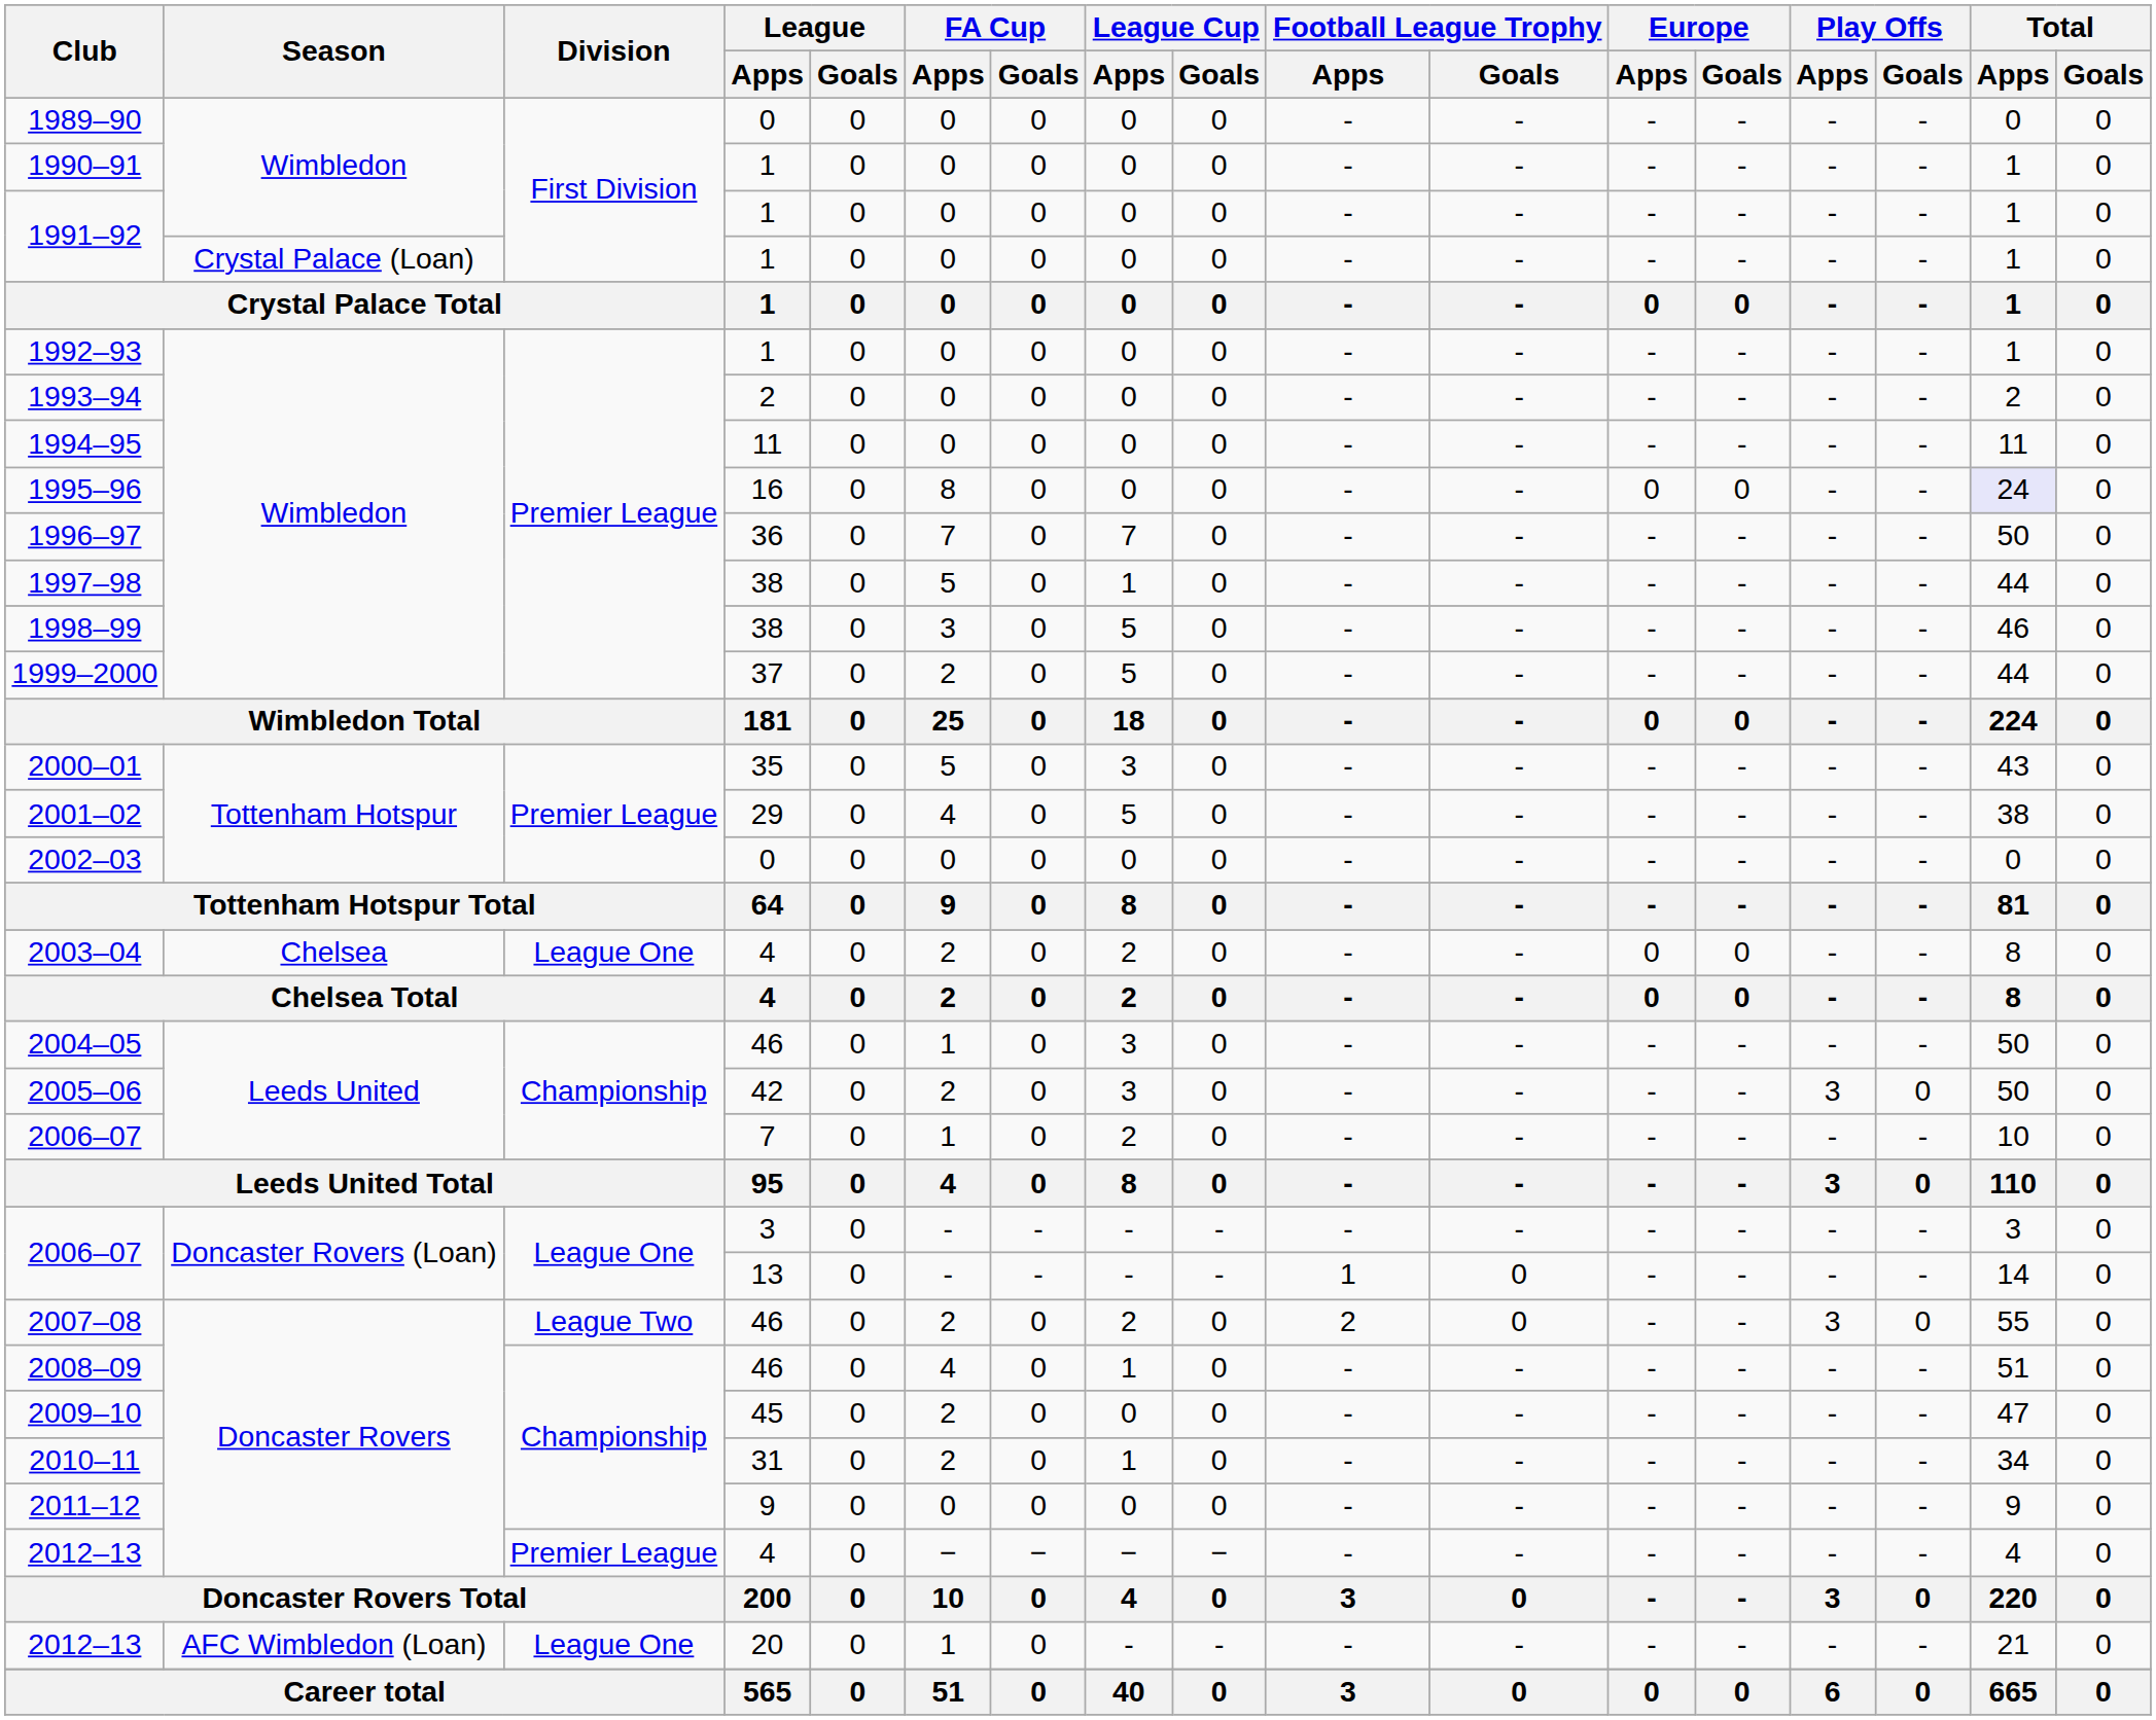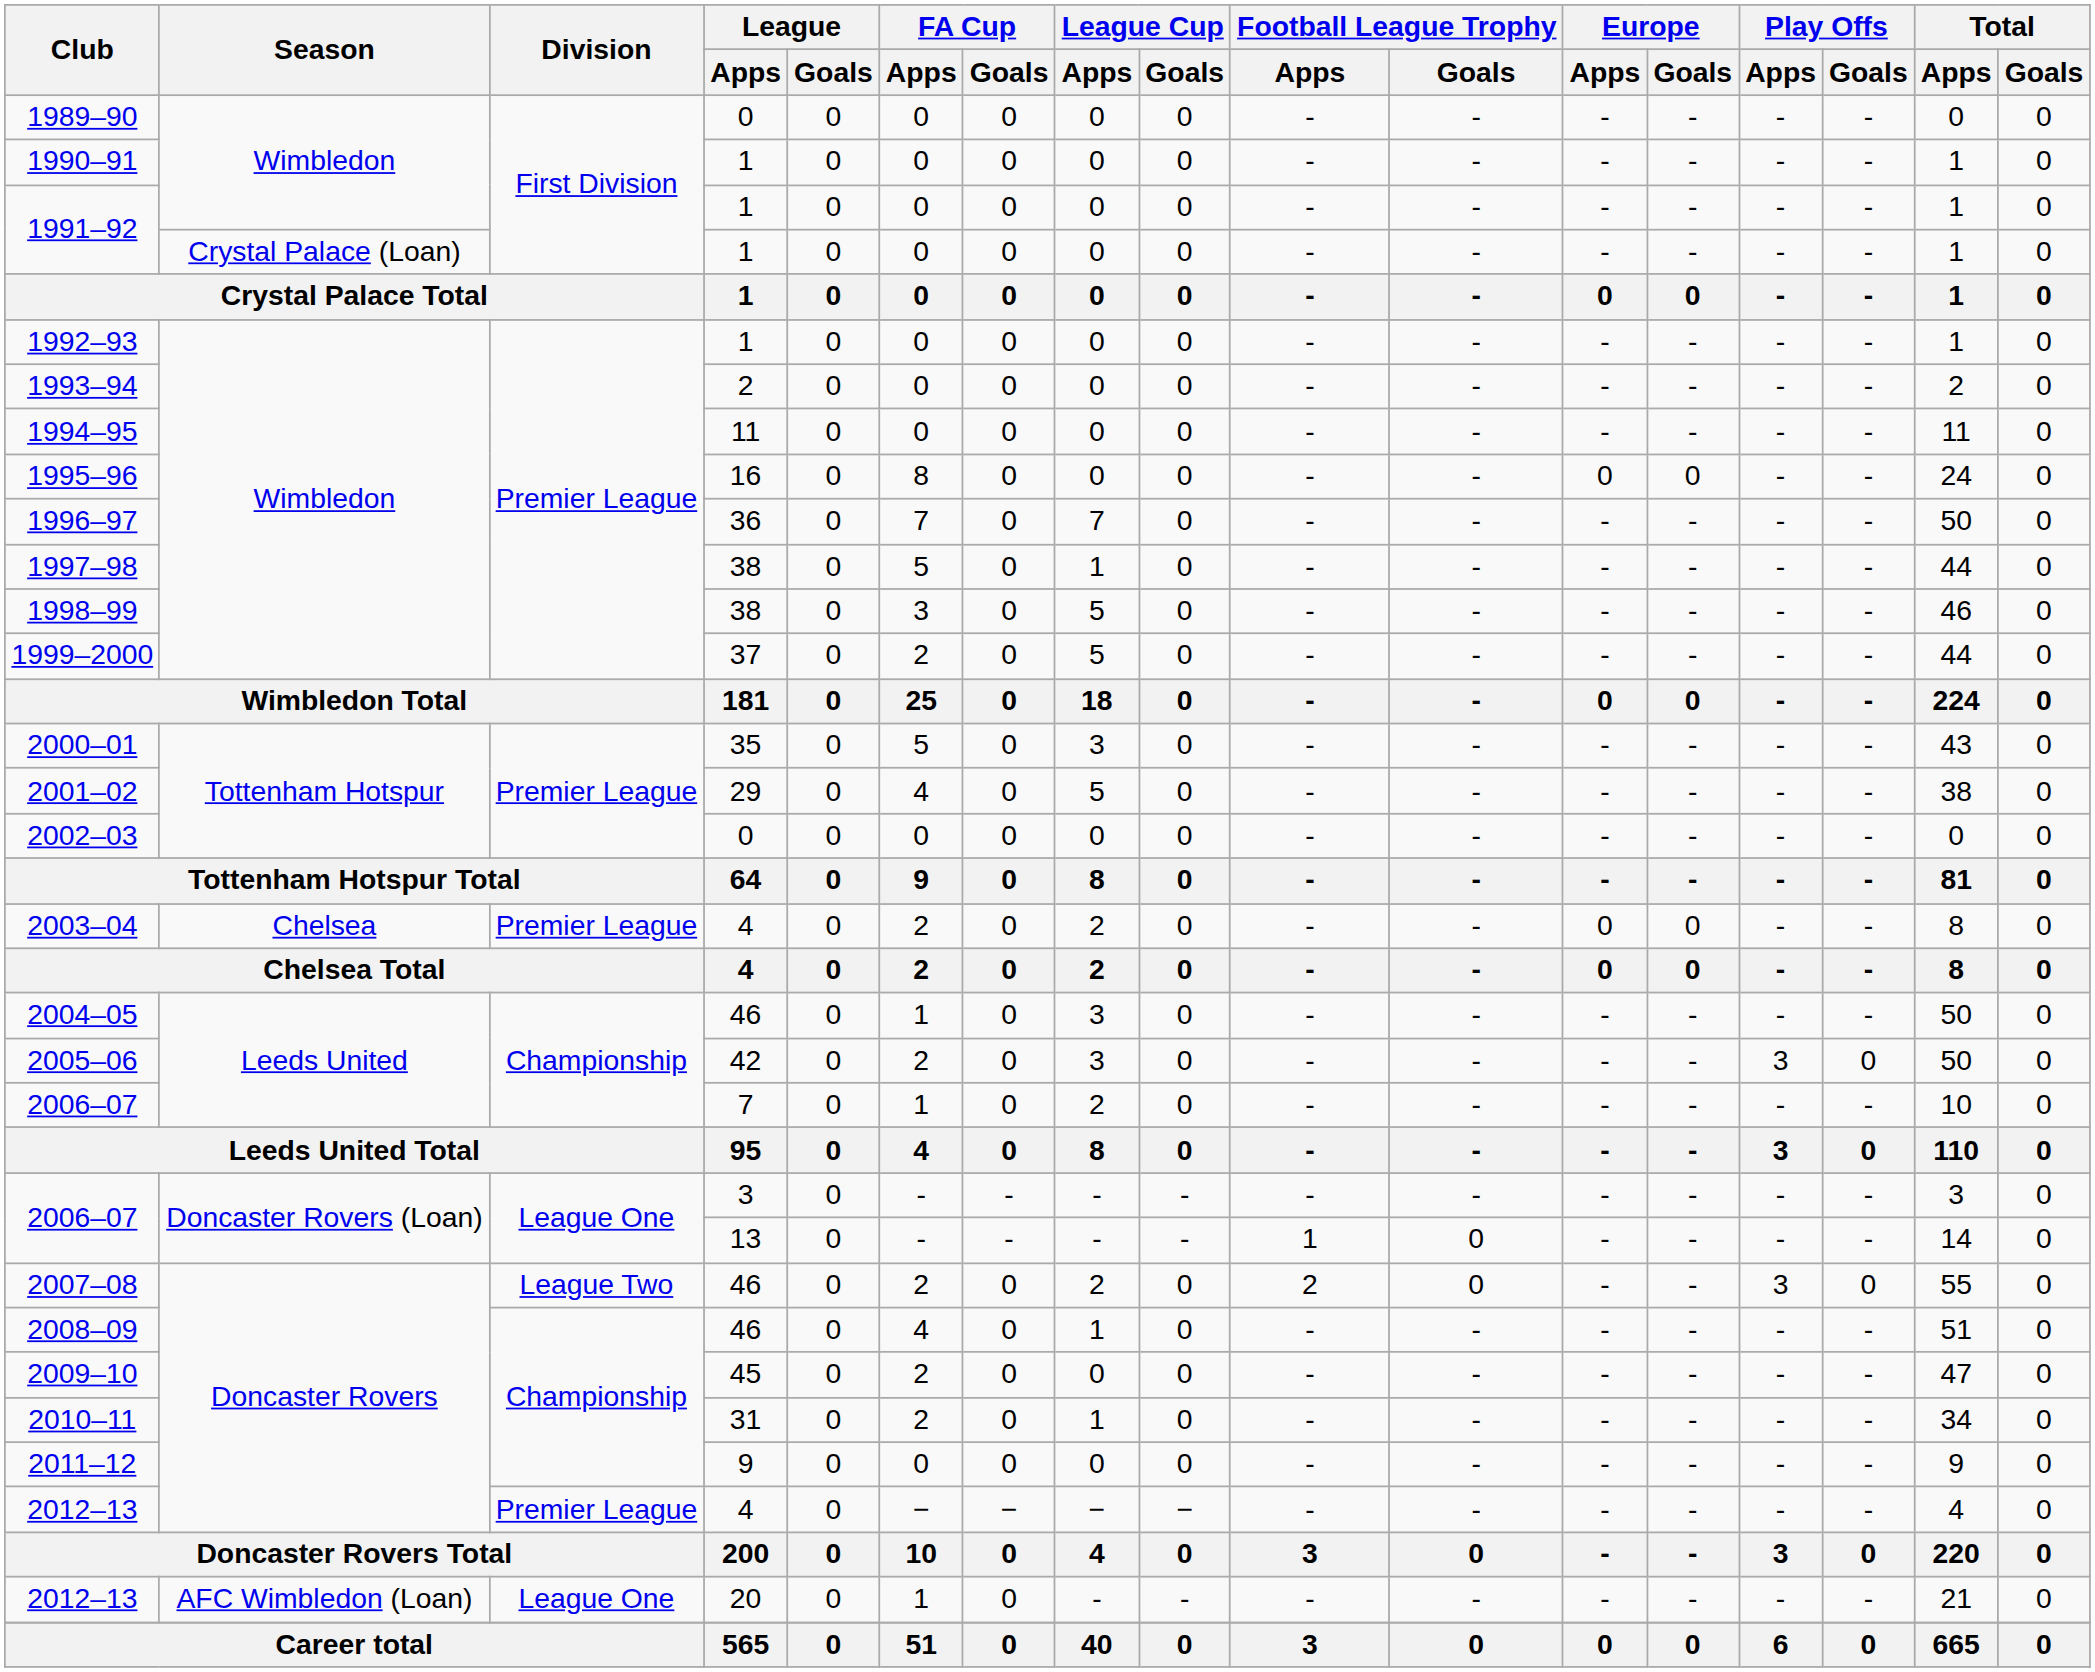1995–96 | Total / Apps: lavender background -> no background
2003–04 | Division: League One -> Premier League
